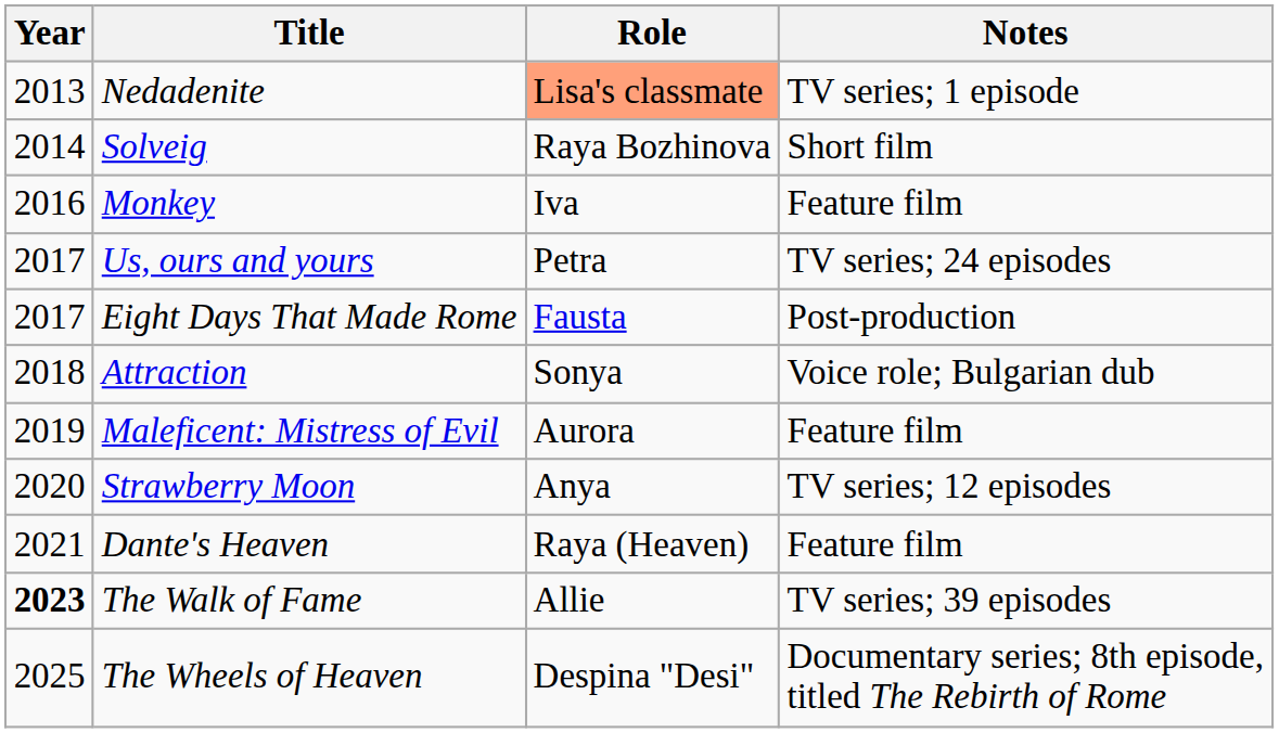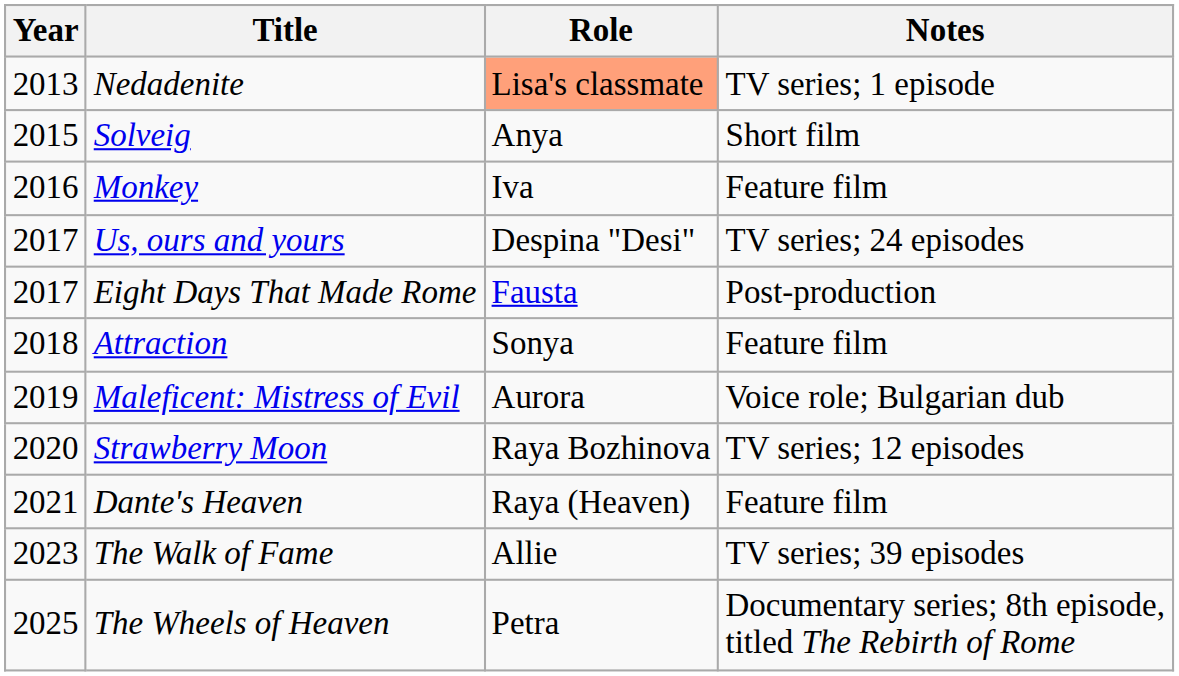Solveig | Year: 2014 -> 2015
Solveig | Role: Raya Bozhinova -> Anya
Us, ours and yours | Role: Petra -> Despina "Desi"
Attraction | Notes: Voice role; Bulgarian dub -> Feature film
Maleficent: Mistress of Evil | Notes: Feature film -> Voice role; Bulgarian dub
Strawberry Moon | Role: Anya -> Raya Bozhinova
The Walk of Fame | Year: bold -> normal
The Wheels of Heaven | Role: Despina "Desi" -> Petra
